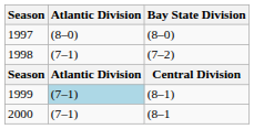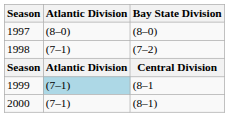1999 | Bay State Division: (8–1) -> (8–1
2000 | Bay State Division: (8–1 -> (8–1)
